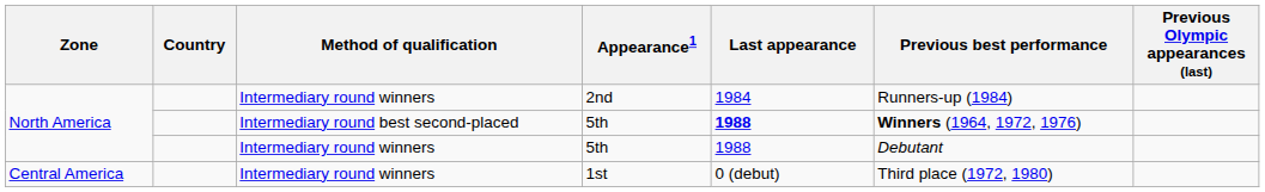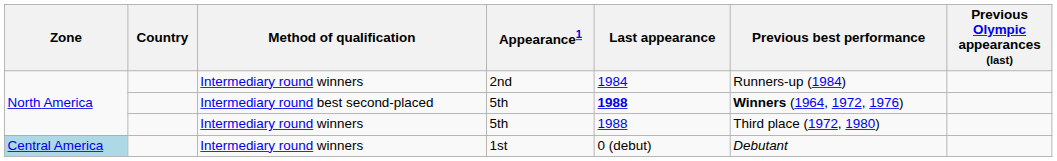Intermediary round winners / 5th | Previous best performance: Debutant -> Third place (1972, 1980)
1st | Zone: no background -> lightblue background
1st | Previous best performance: Third place (1972, 1980) -> Debutant
